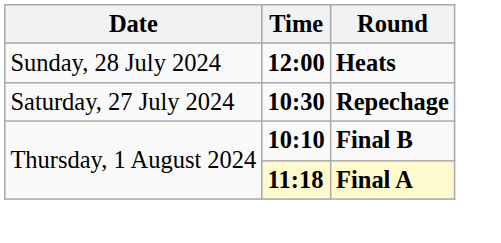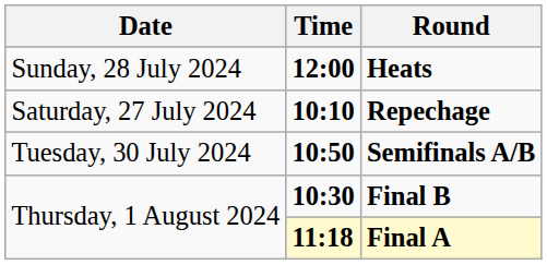Repechage | Time: 10:30 -> 10:10
+ row: Tuesday, 30 July 2024 | 10:50 | Semifinals A/B
Final B | Time: 10:10 -> 10:30
